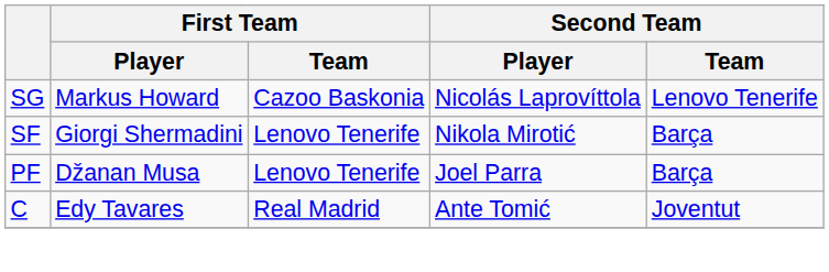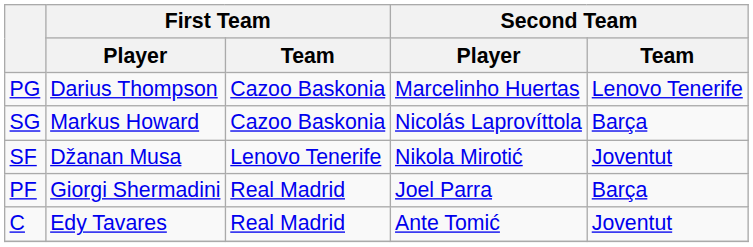+ row: PG | Darius Thompson | Cazoo Baskonia | Marcelinho Huertas | Lenovo Tenerife
SG | Second Team / Team: Lenovo Tenerife -> Barça
SF | First Team / Player: Giorgi Shermadini -> Džanan Musa
SF | Second Team / Team: Barça -> Joventut
PF | First Team / Player: Džanan Musa -> Giorgi Shermadini
PF | First Team / Team: Lenovo Tenerife -> Real Madrid
